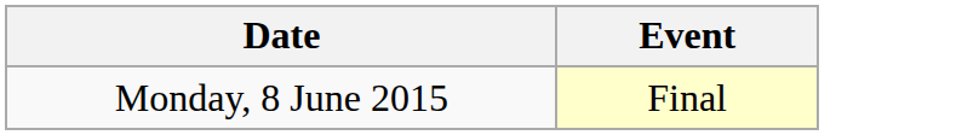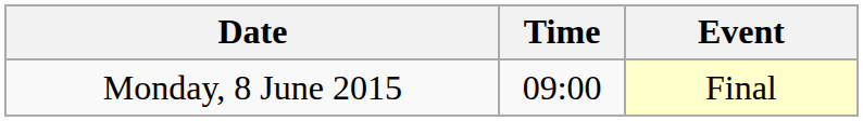+ column: Time | 09:00
